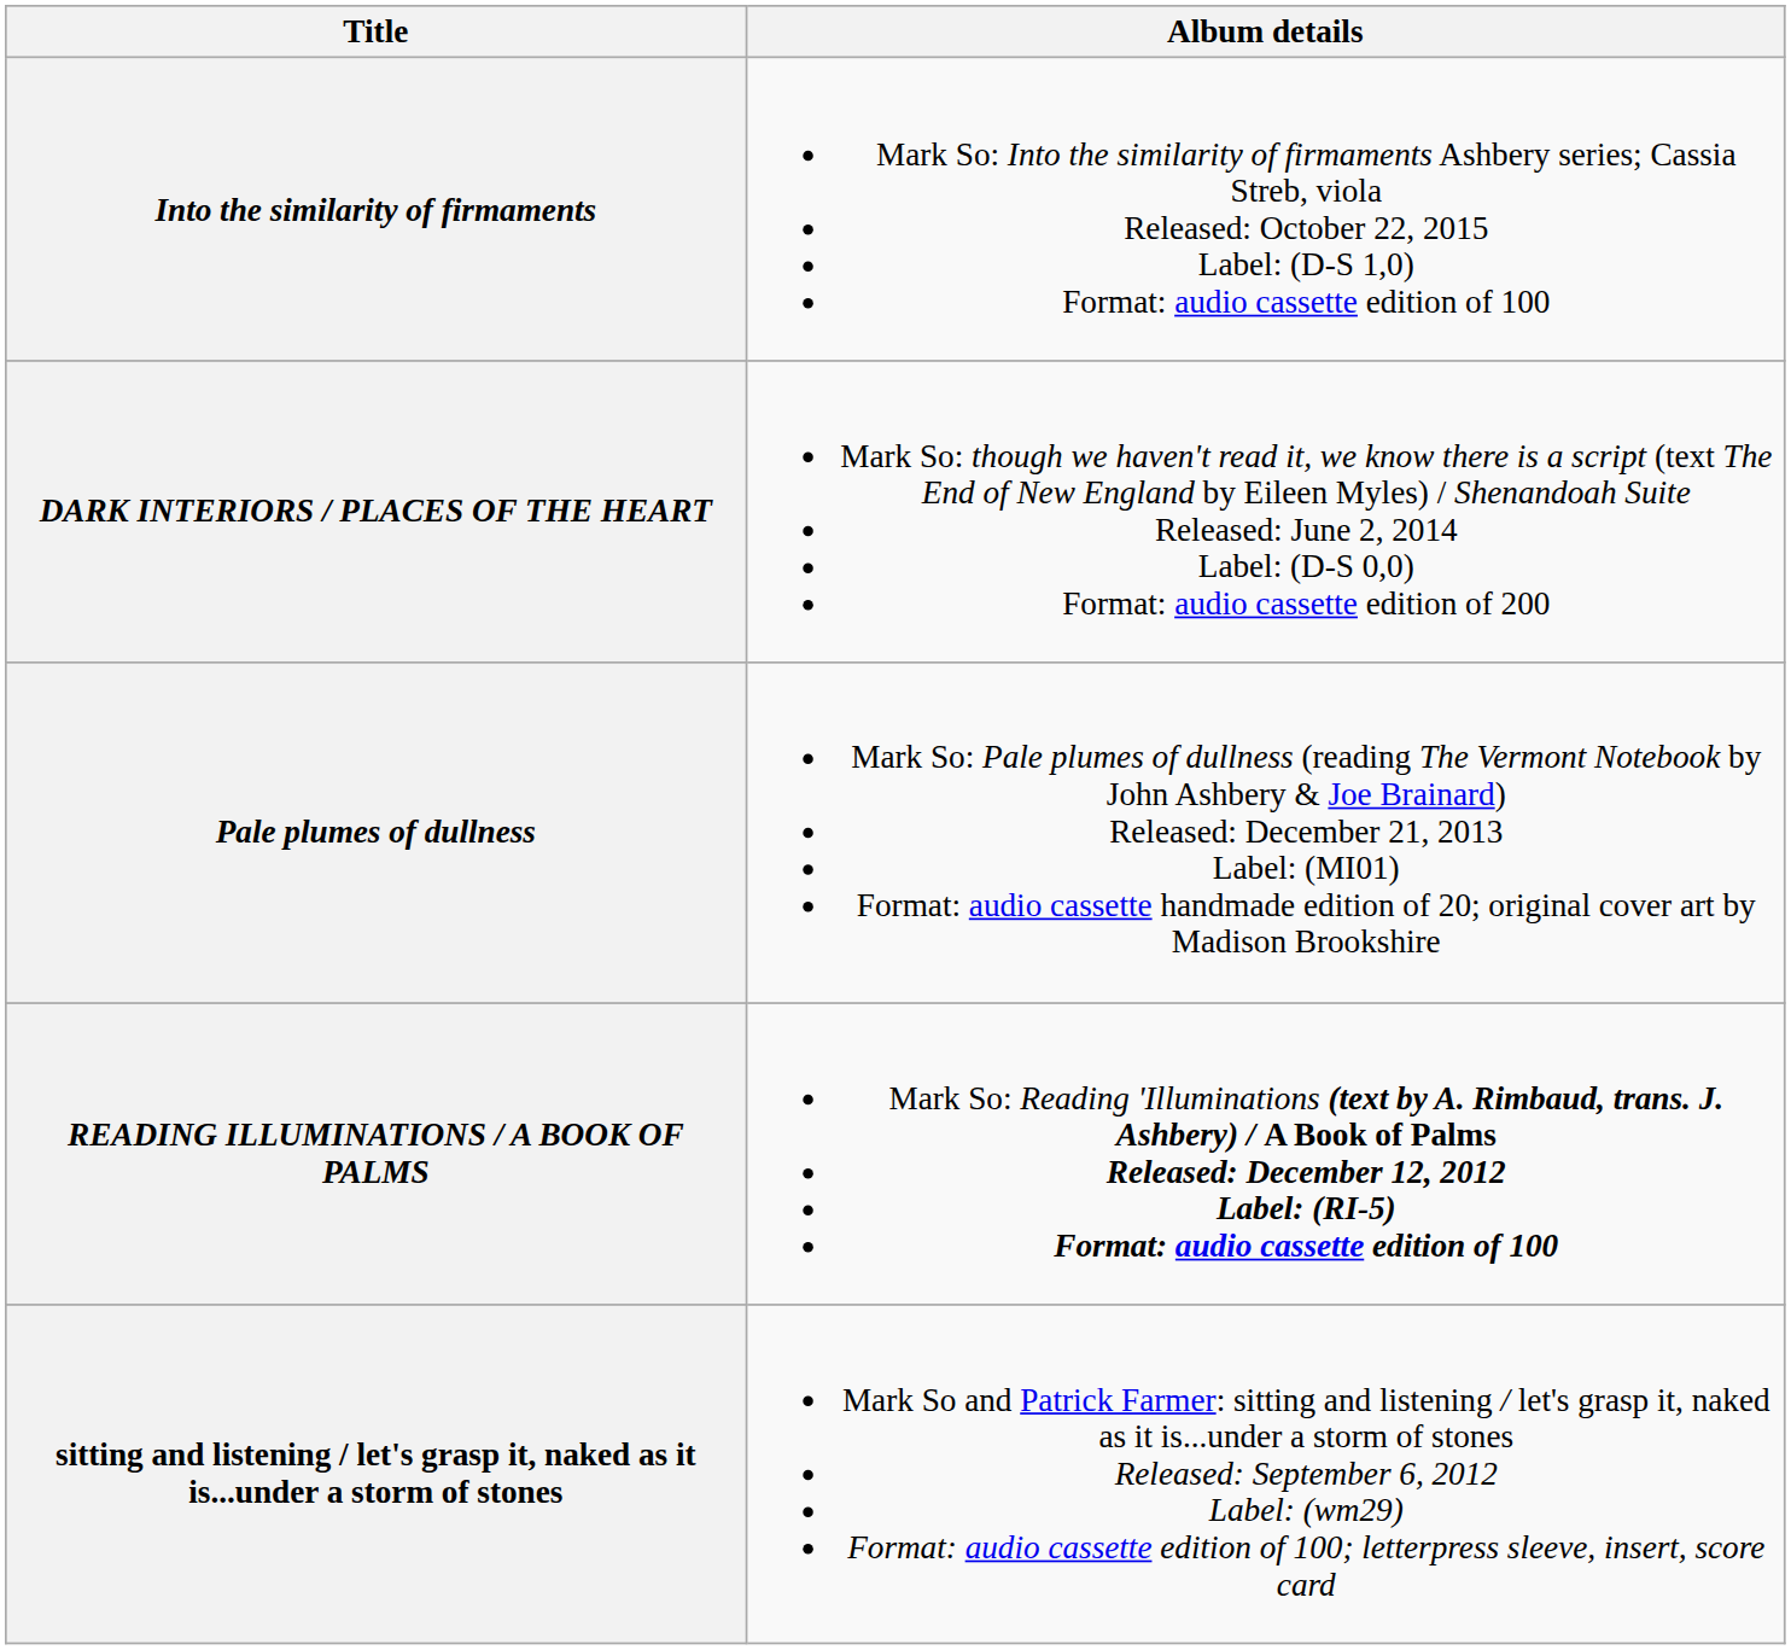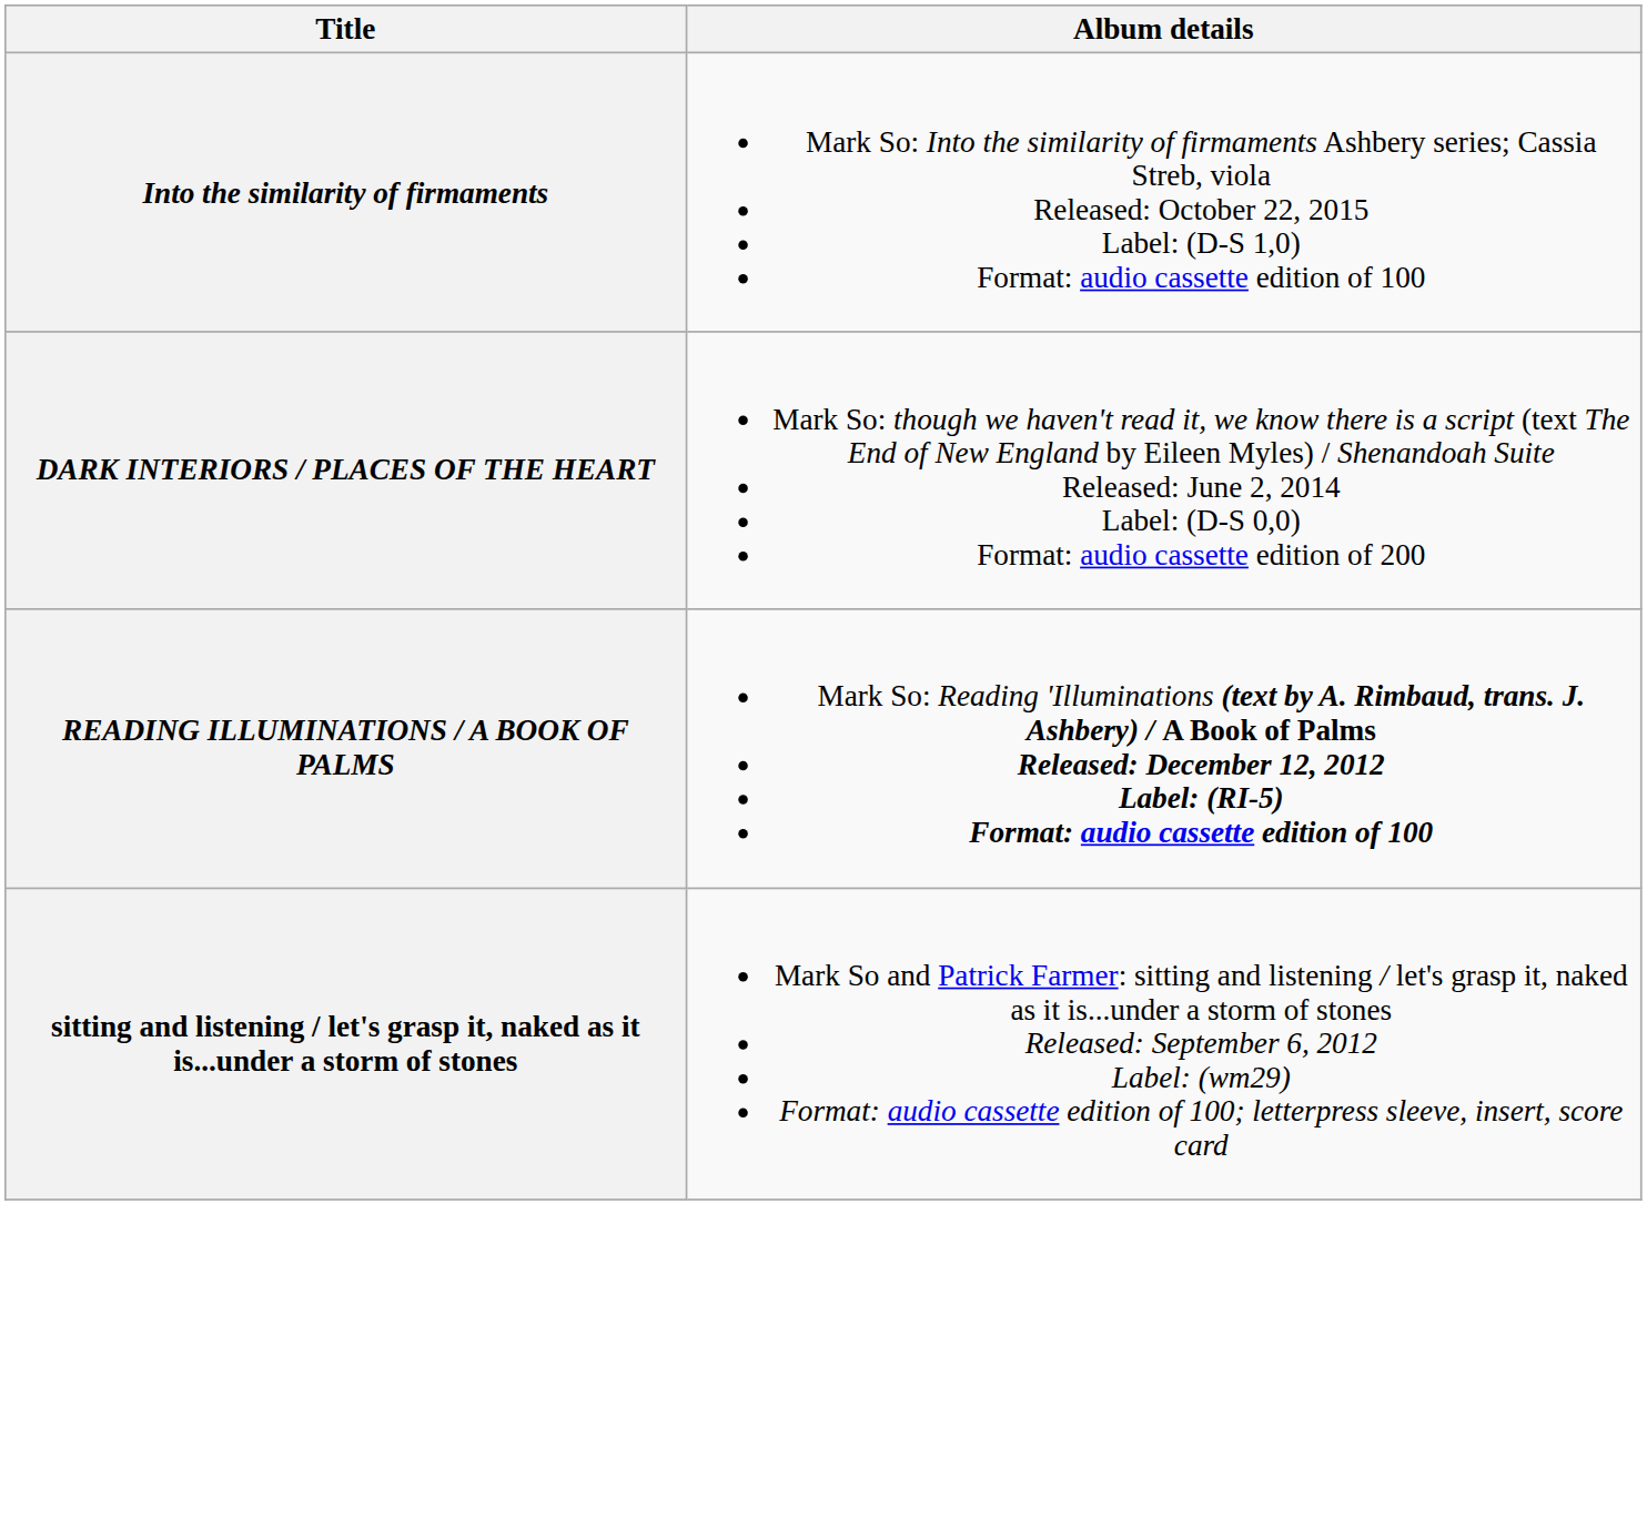- row: Pale plumes of dullness | Mark So: Pale plumes of dullness (reading The Vermont Notebook by John Ashbery & Joe Brainard) Released: December 21, 2013 Label: (MI01) Format: audio cassette handmade edition of 20; original cover art by Madison Brookshire
